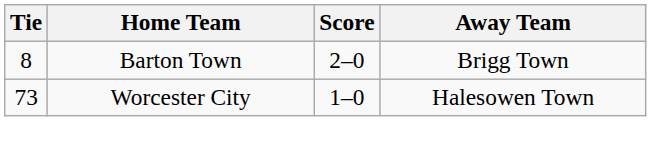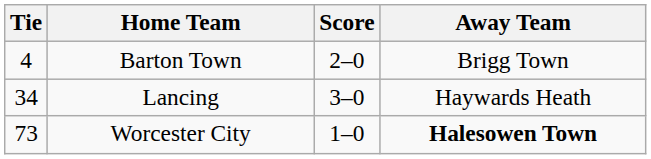Barton Town | Tie: 8 -> 4
+ row: 34 | Lancing | 3–0 | Haywards Heath
Worcester City | Away Team: normal -> bold
